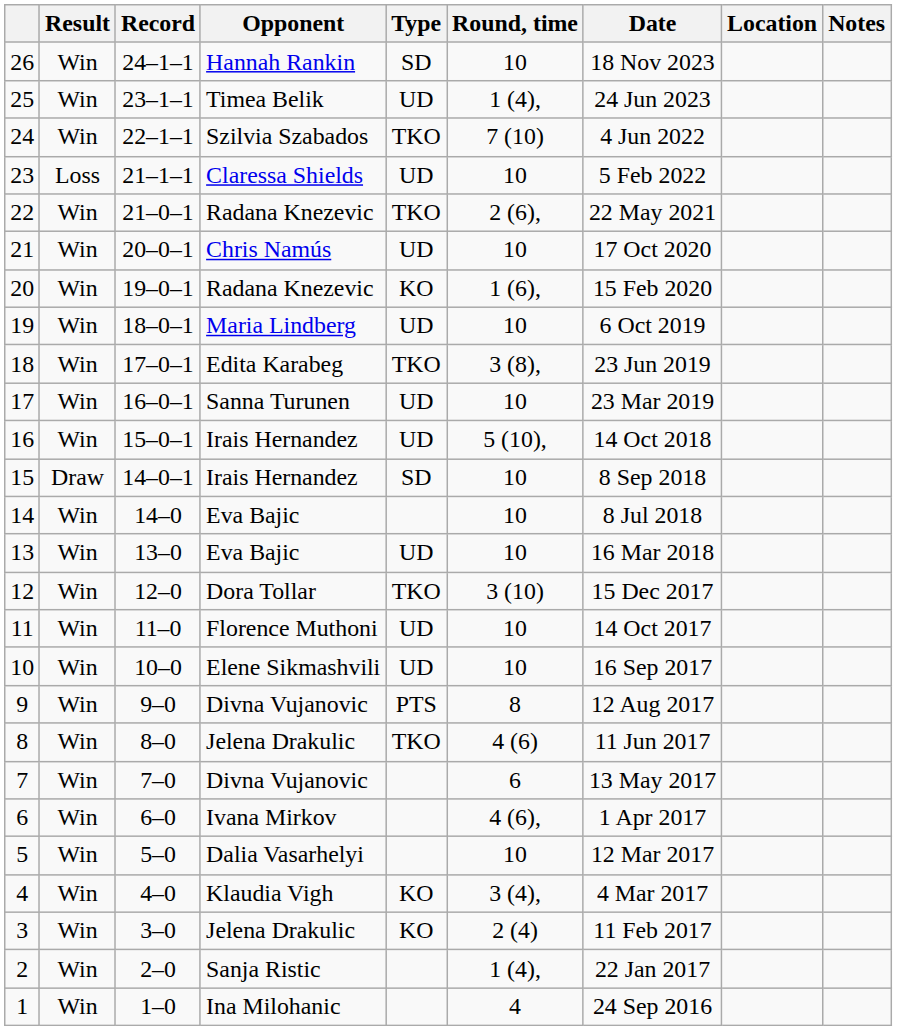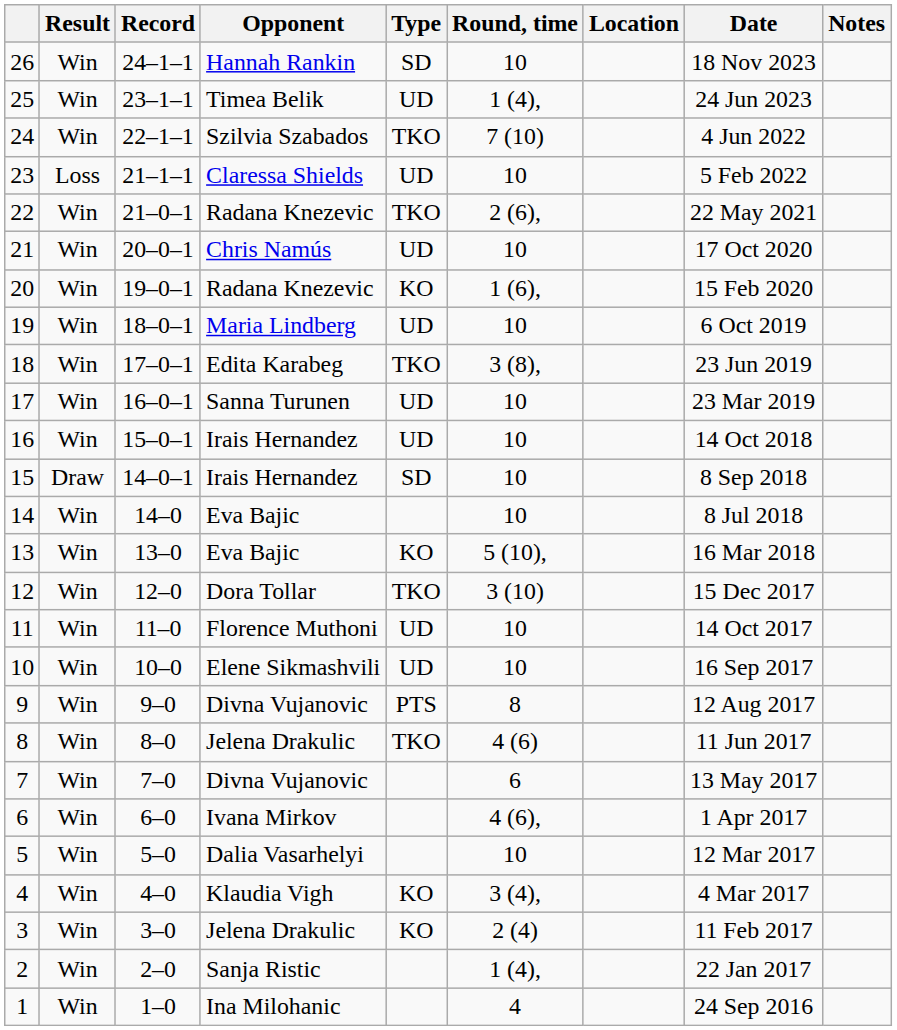columns swapped: Date <-> Location
16 | Round, time: 5 (10), -> 10
13 | Type: UD -> KO
13 | Round, time: 10 -> 5 (10),
